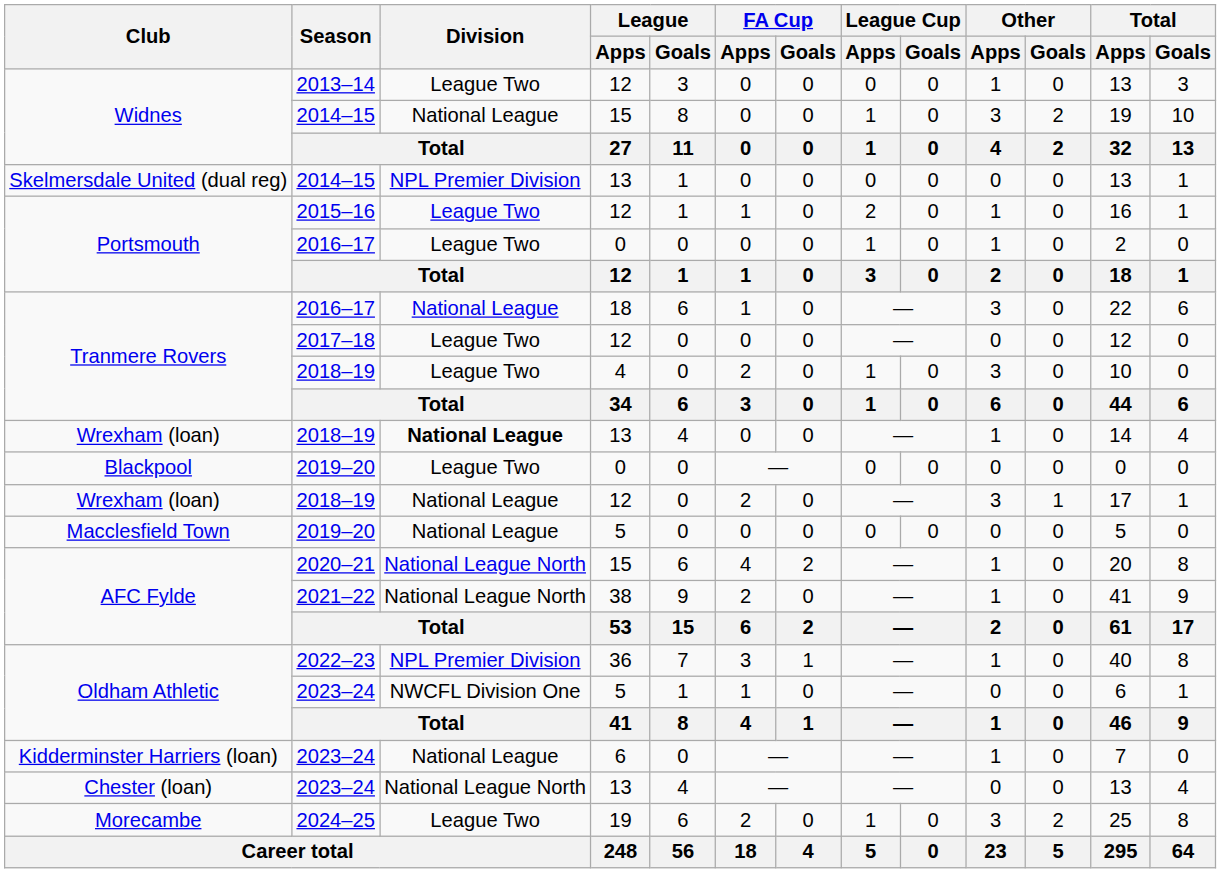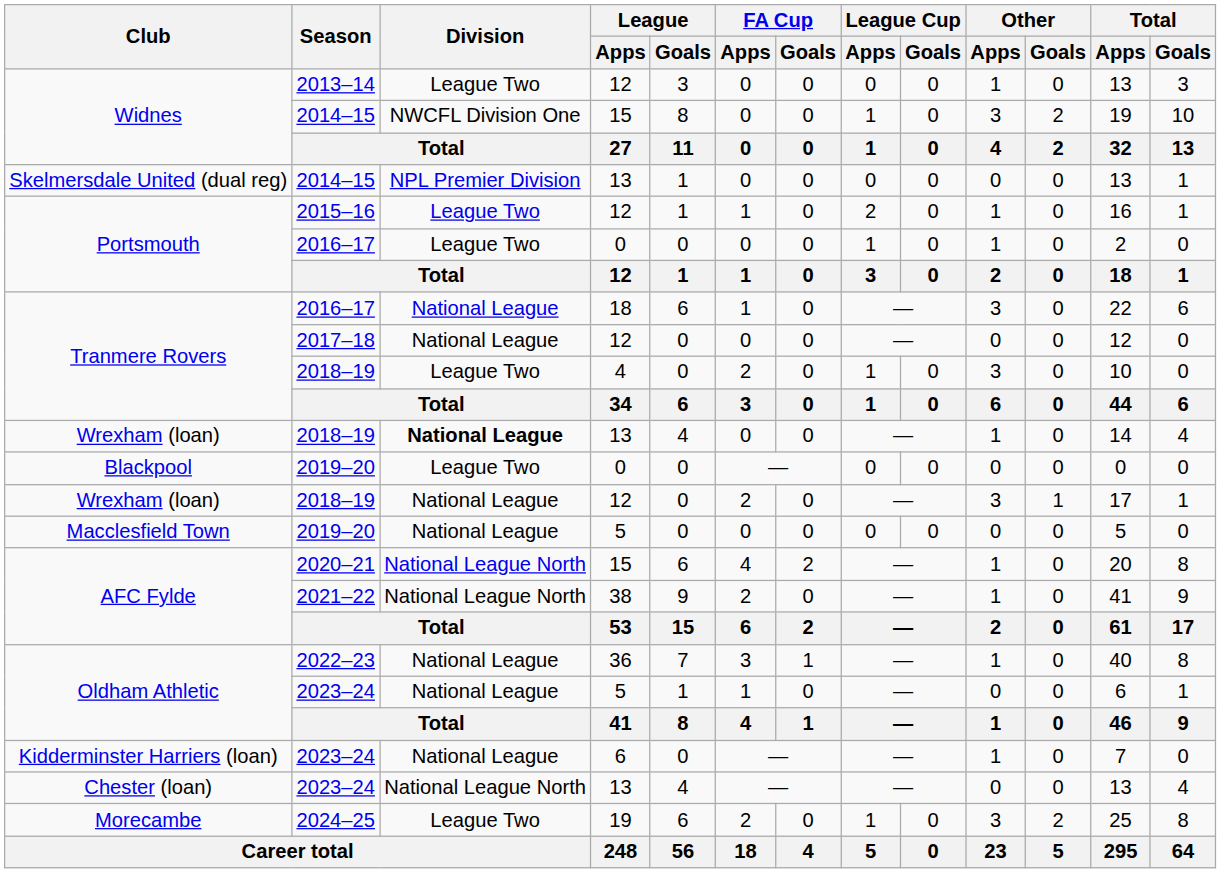Widnes / 15 | Division: National League -> NWCFL Division One
Tranmere Rovers / 12 | Division: League Two -> National League
Oldham Athletic / 36 | Division: NPL Premier Division -> National League
Oldham Athletic / 5 | Division: NWCFL Division One -> National League
